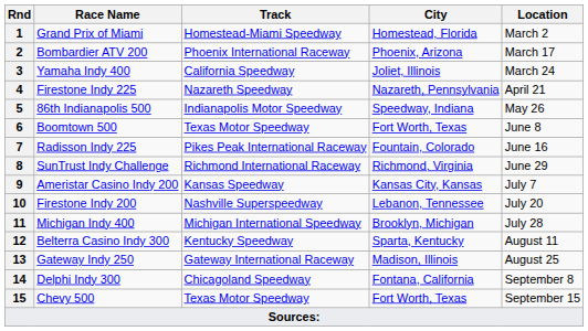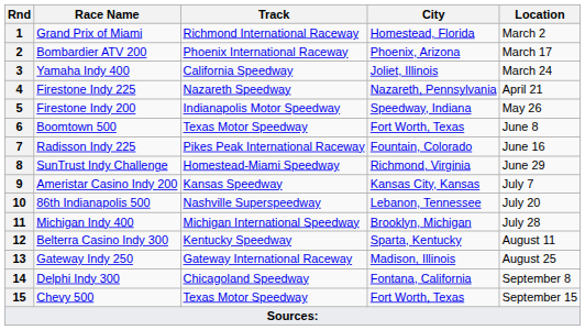1 | Track: Homestead-Miami Speedway -> Richmond International Raceway
5 | Race Name: 86th Indianapolis 500 -> Firestone Indy 200
8 | Track: Richmond International Raceway -> Homestead-Miami Speedway
10 | Race Name: Firestone Indy 200 -> 86th Indianapolis 500
